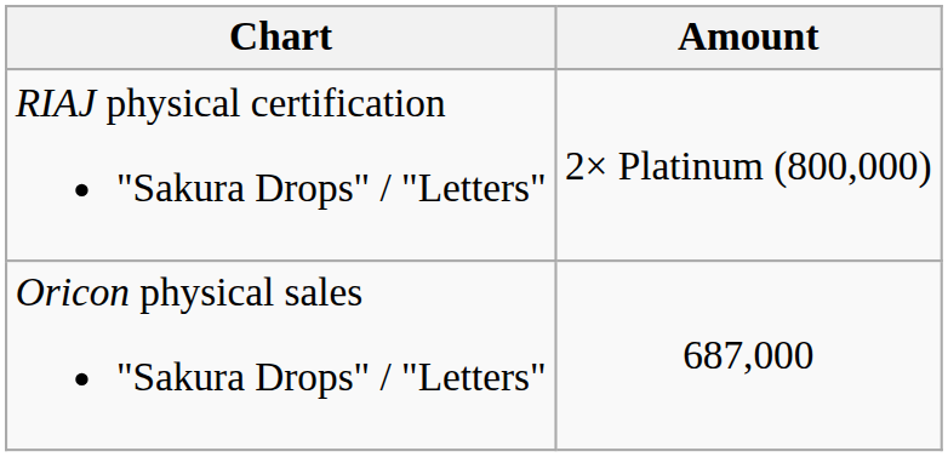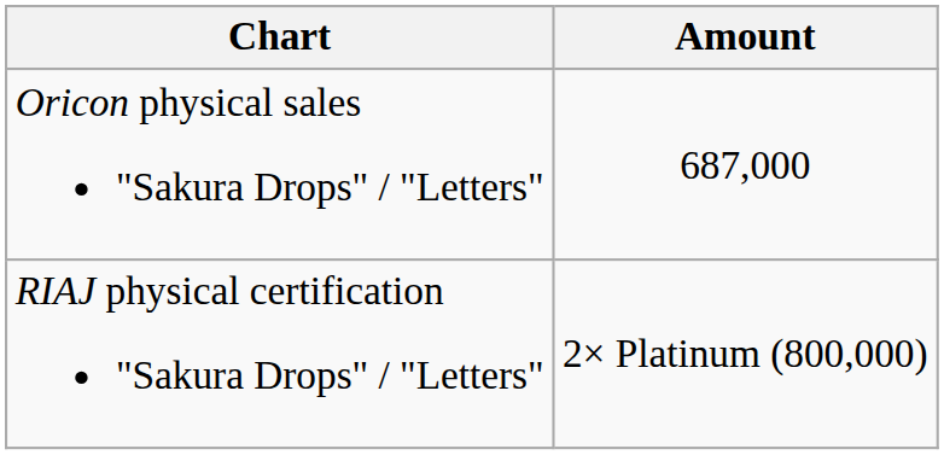rows swapped: Oricon physical sales "Sakura Drops" / "Letters" <-> RIAJ physical certification "Sakura Drops" / "Letters"
